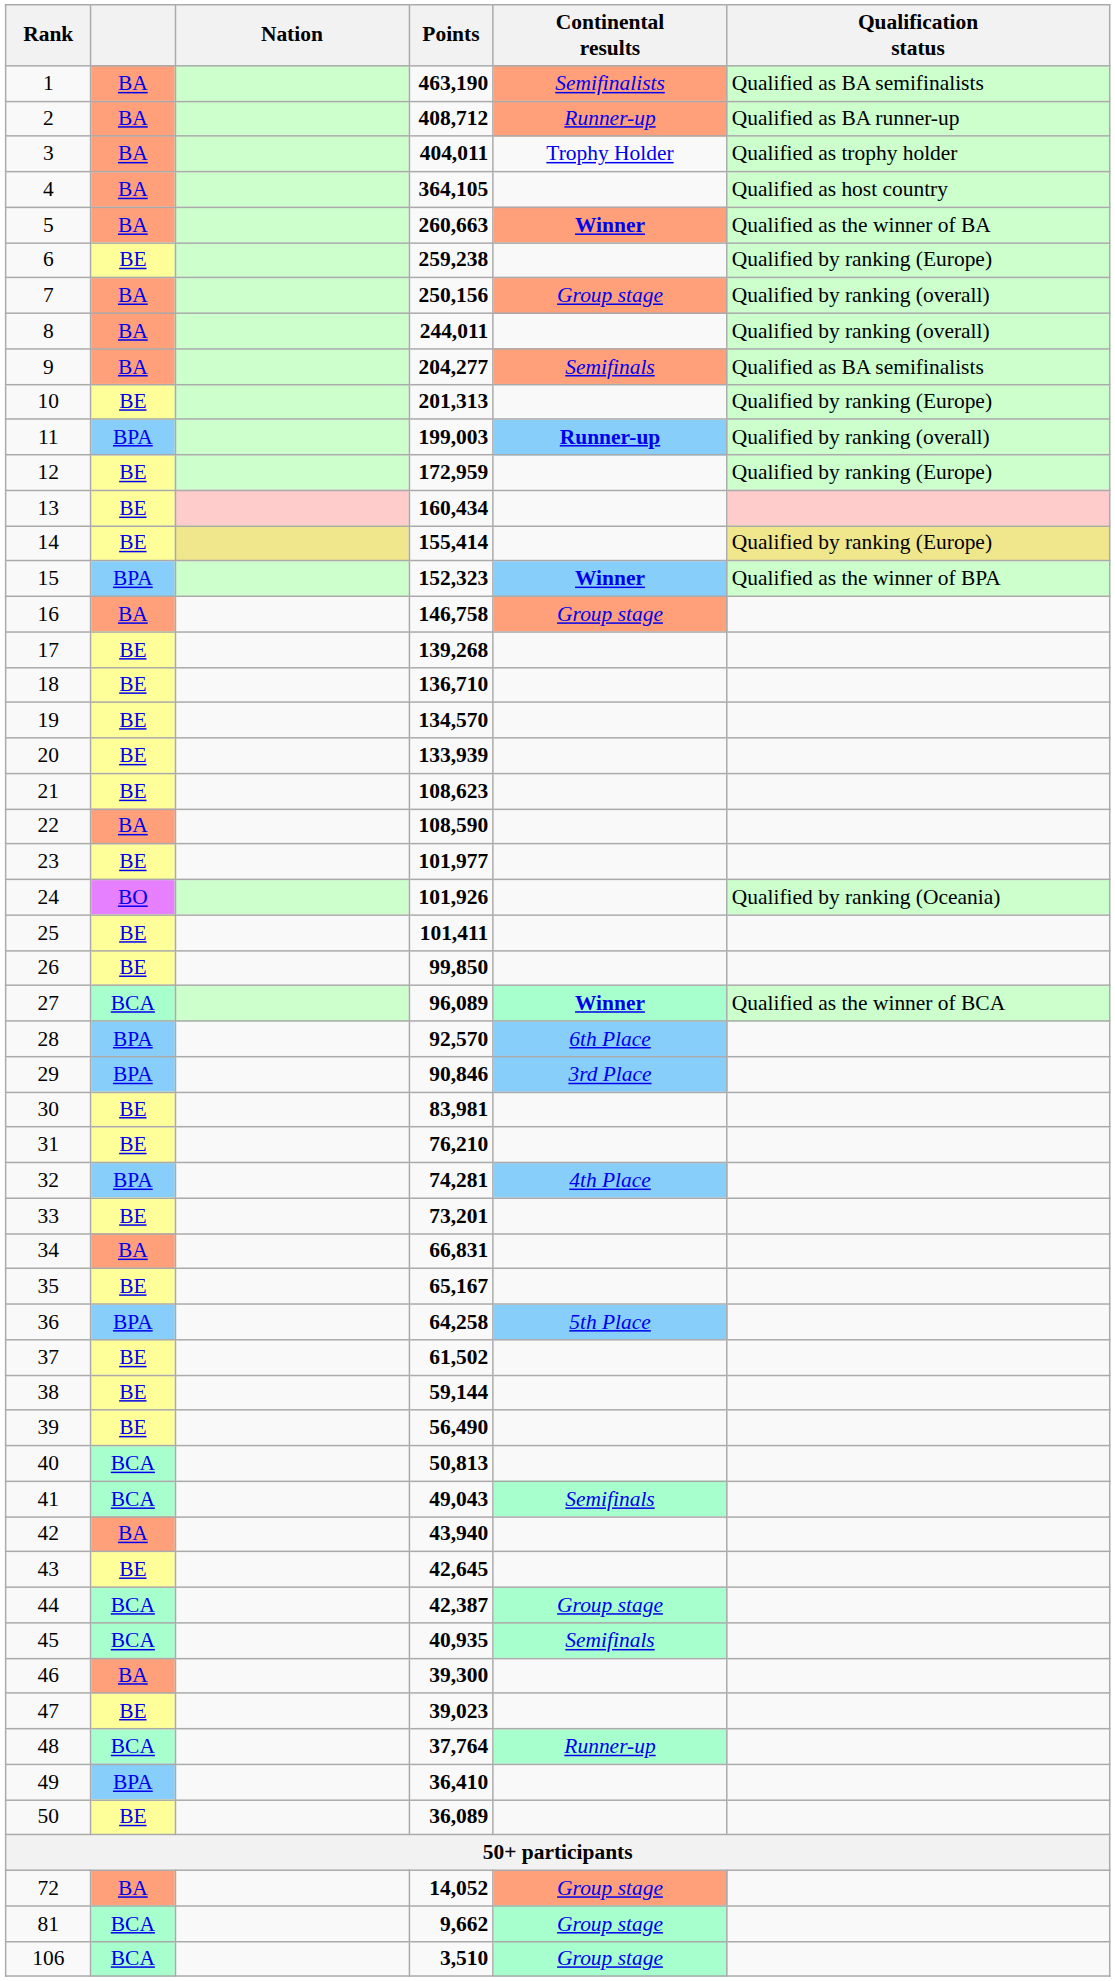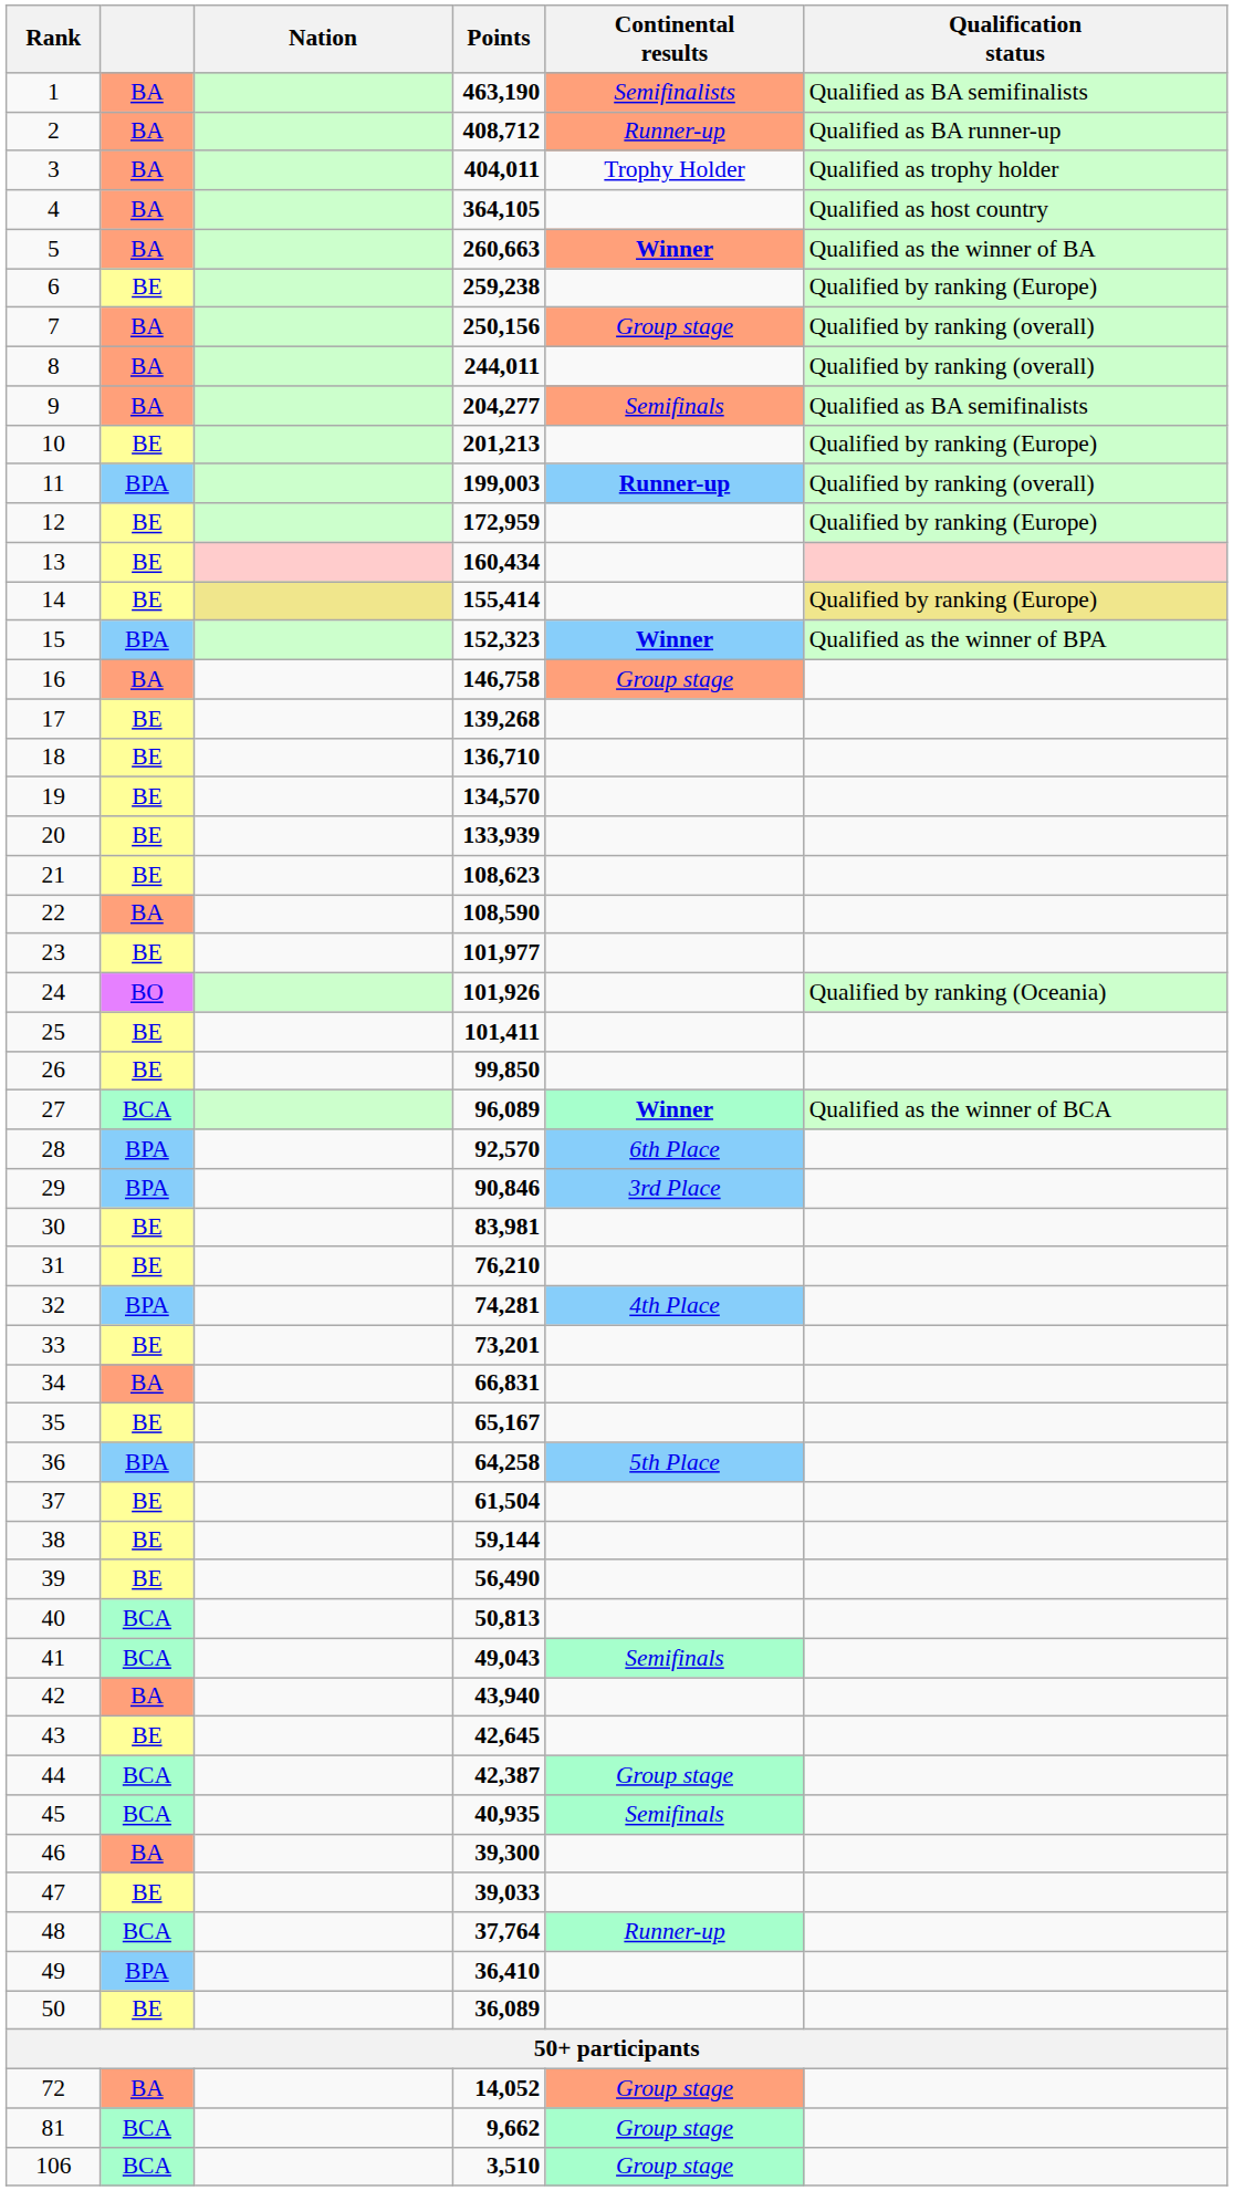10 | Points: 201,313 -> 201,213
37 | Points: 61,502 -> 61,504
47 | Points: 39,023 -> 39,033
